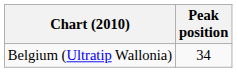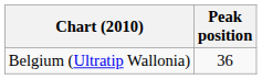Belgium (Ultratip Wallonia) | Peak position: 34 -> 36
